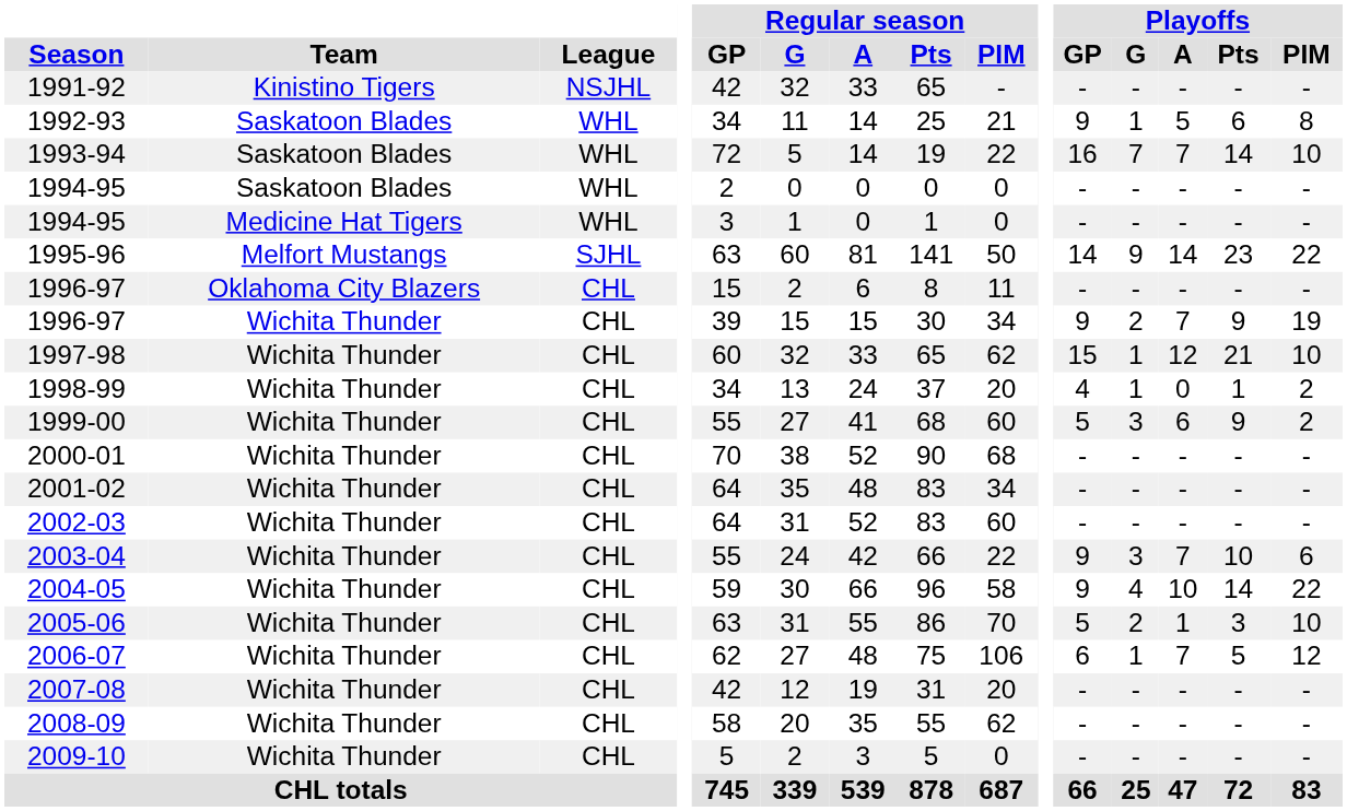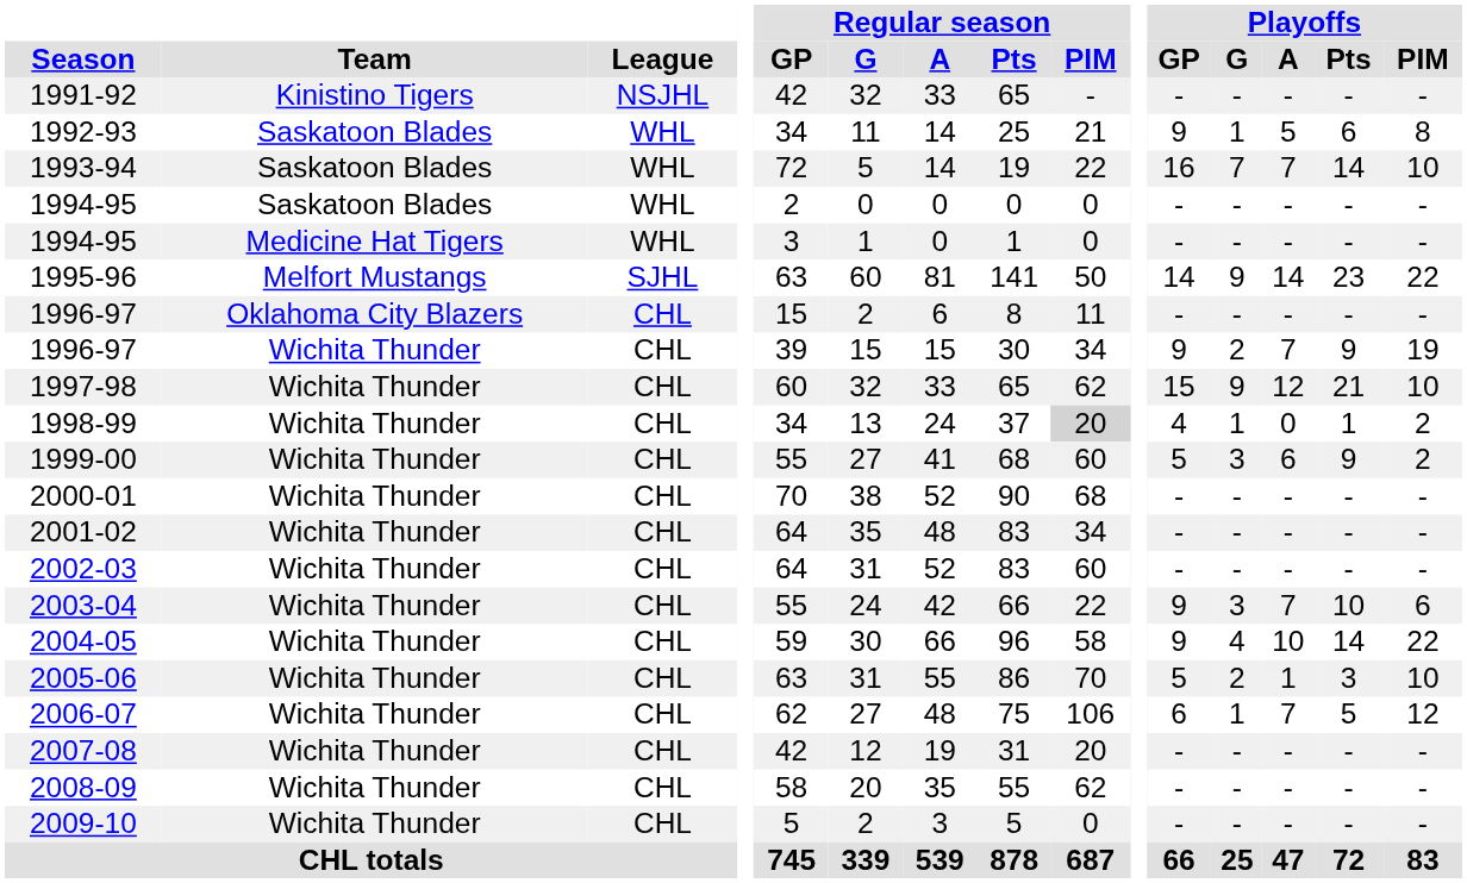1997-98 | Playoffs / G: 1 -> 9
1998-99 | Regular season / PIM: no background -> lightgrey background
